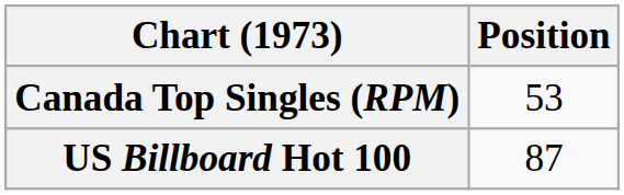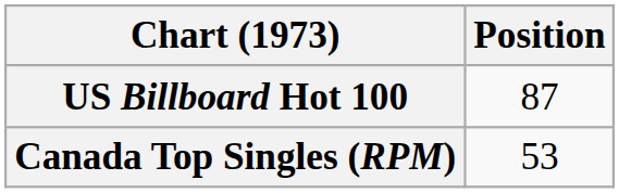rows swapped: Canada Top Singles (RPM) <-> US Billboard Hot 100
